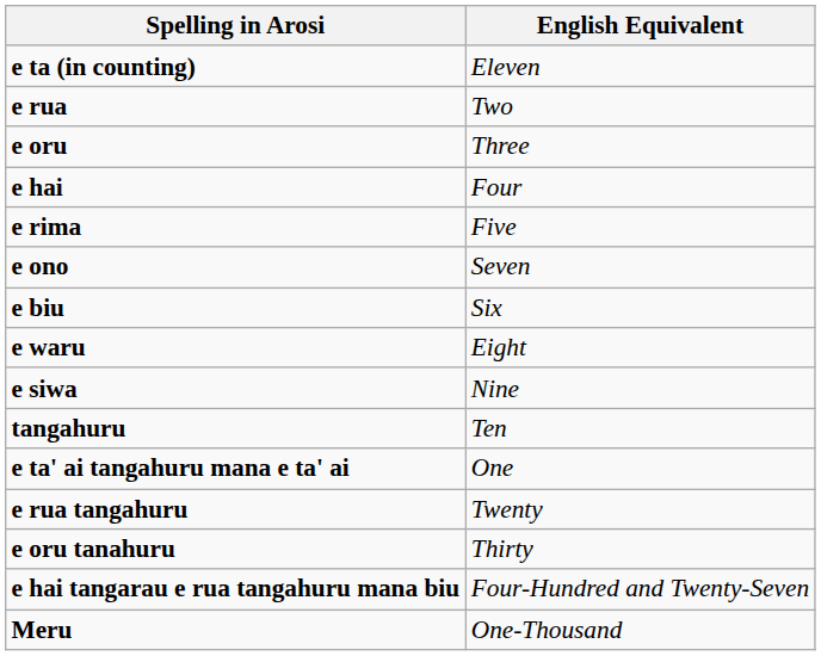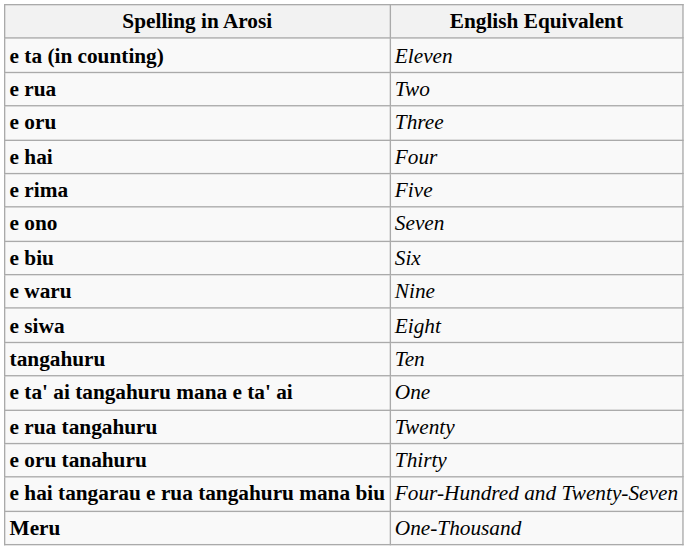e waru | English Equivalent: Eight -> Nine
e siwa | English Equivalent: Nine -> Eight
